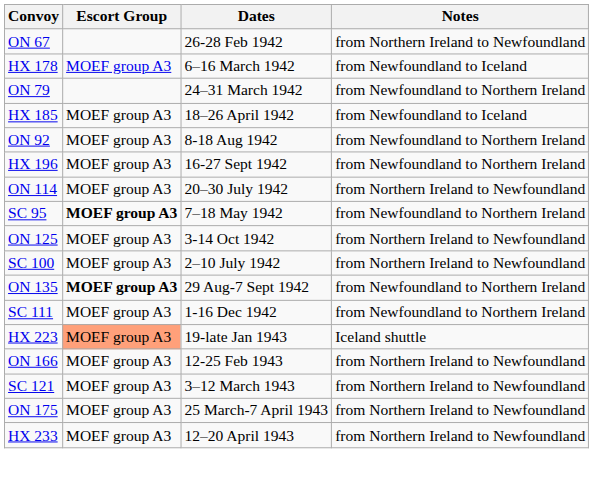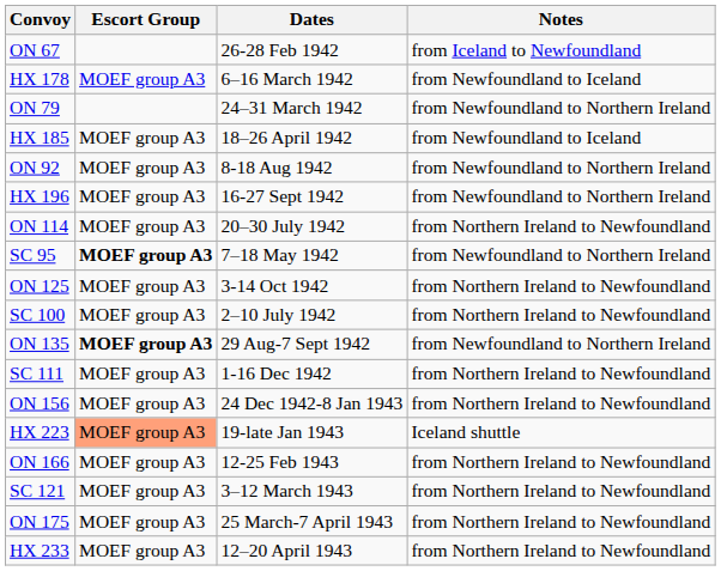ON 67 | Notes: from Northern Ireland to Newfoundland -> from Iceland to Newfoundland
SC 111 | Notes: from Newfoundland to Northern Ireland -> from Northern Ireland to Newfoundland
+ row: ON 156 | MOEF group A3 | 24 Dec 1942-8 Jan 1943 | from Northern Ireland to Newfoundland
